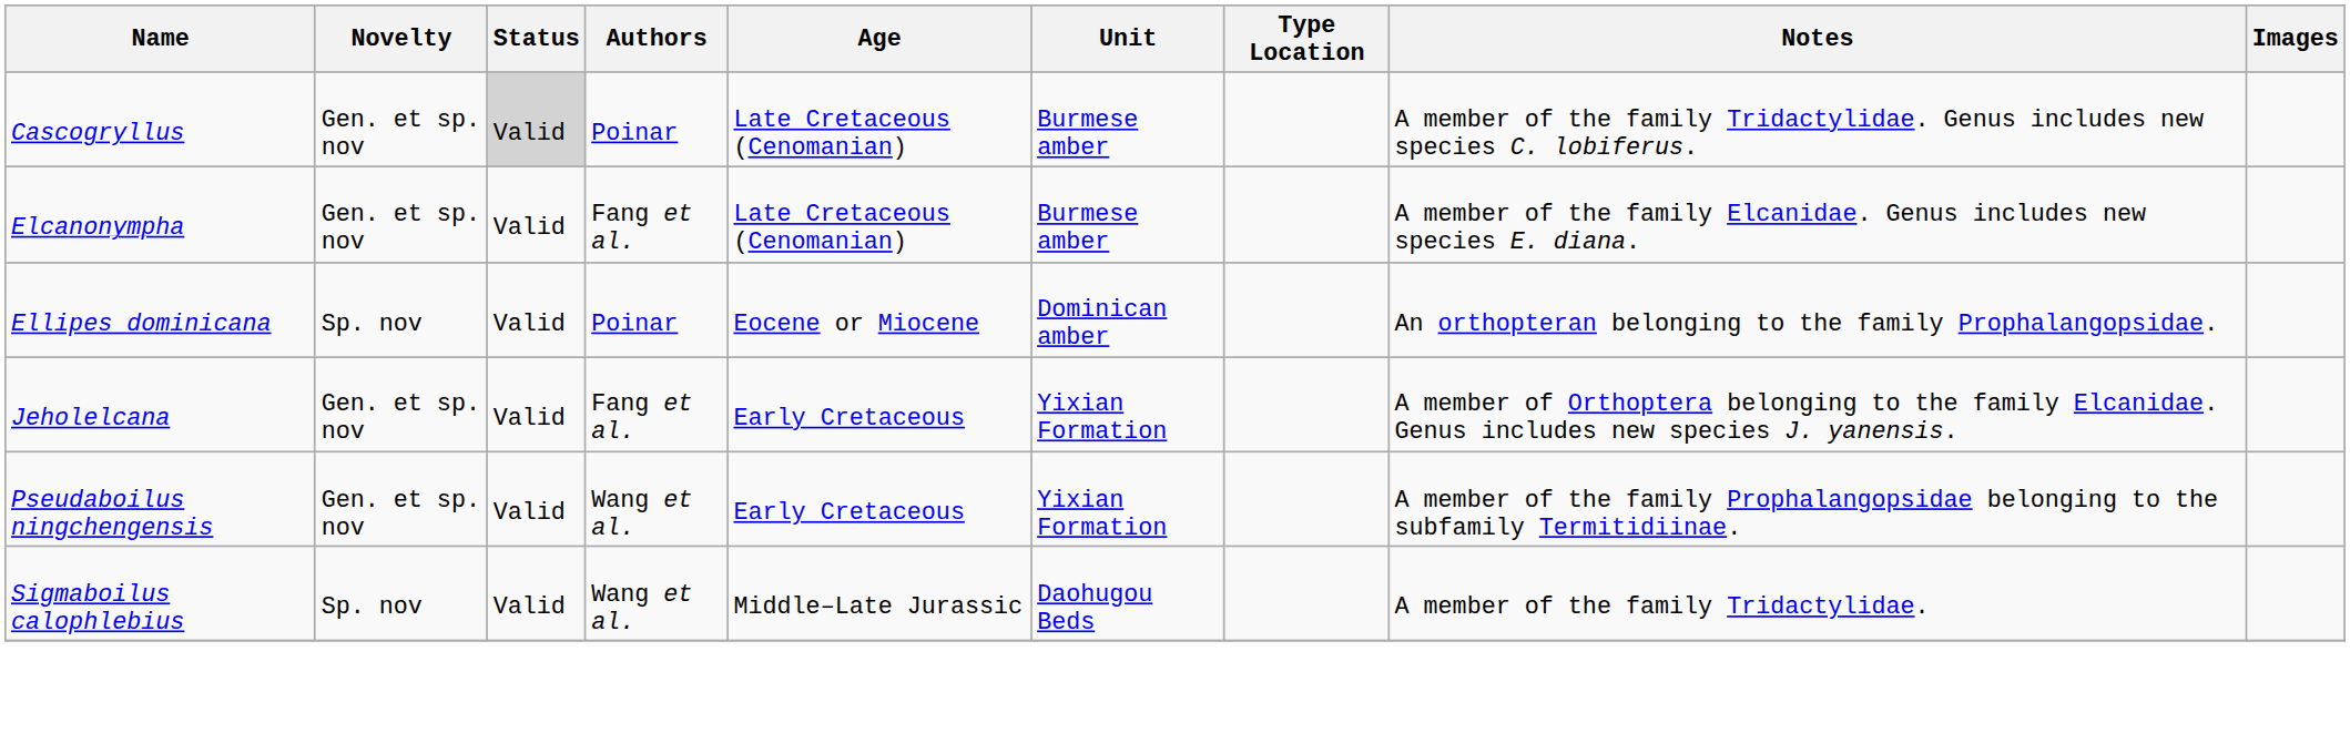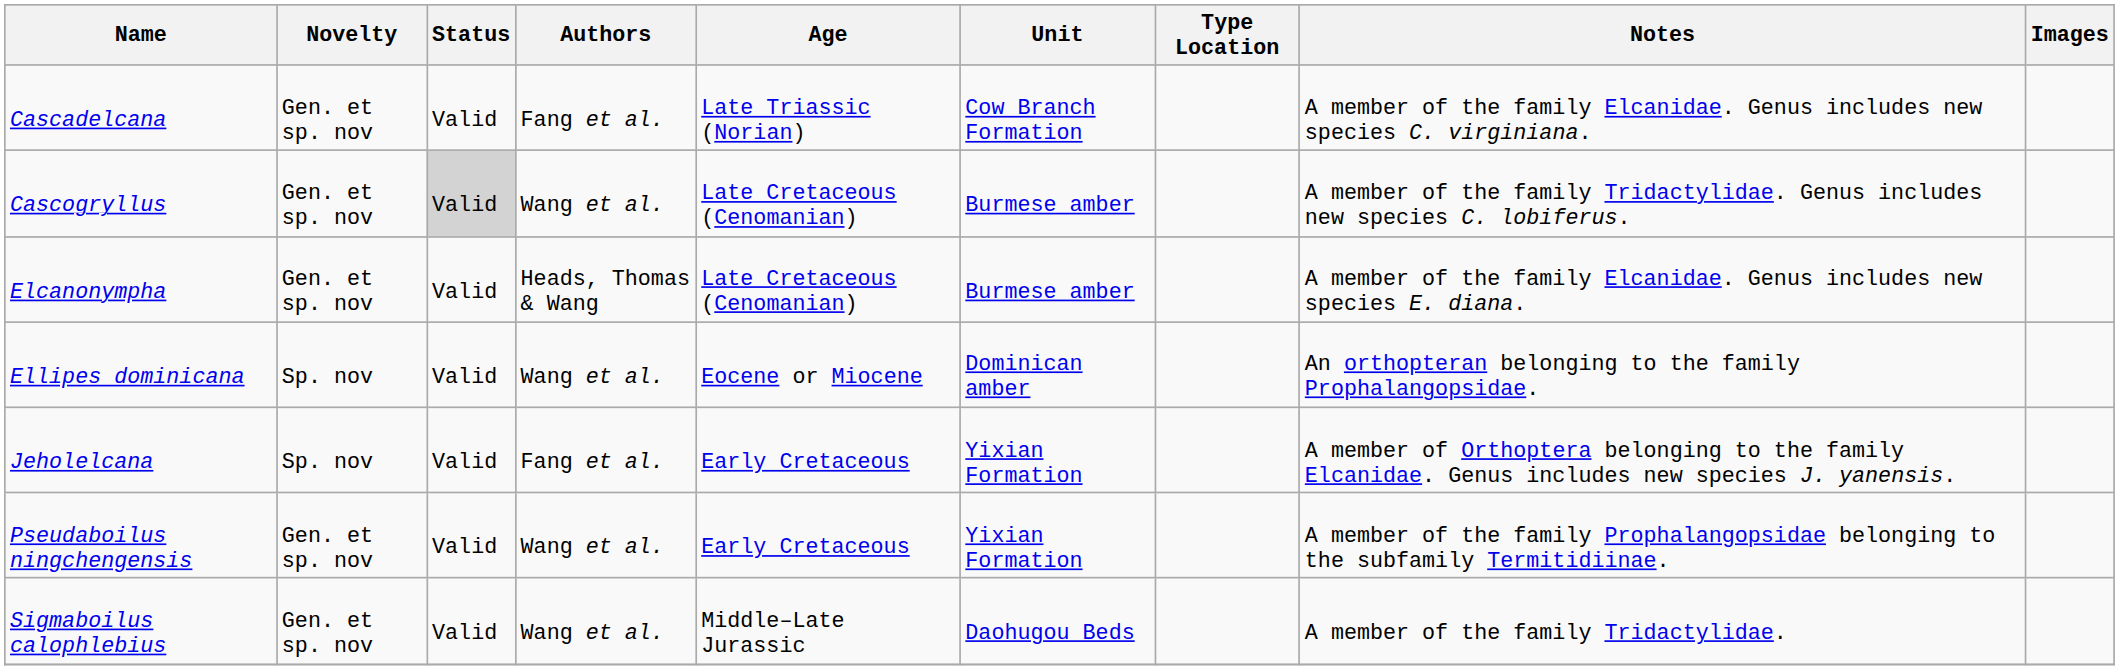+ row: Cascadelcana | Gen. et sp. nov | Valid | Fang et al. | Late Triassic (Norian) | Cow Branch Formation | A member of the family Elcanidae. Genus includes new species C. virginiana.
Cascogryllus | Authors: Poinar -> Wang et al.
Elcanonympha | Authors: Fang et al. -> Heads, Thomas & Wang
Ellipes dominicana | Authors: Poinar -> Wang et al.
Jeholelcana | Novelty: Gen. et sp. nov -> Sp. nov
Sigmaboilus calophlebius | Novelty: Sp. nov -> Gen. et sp. nov
